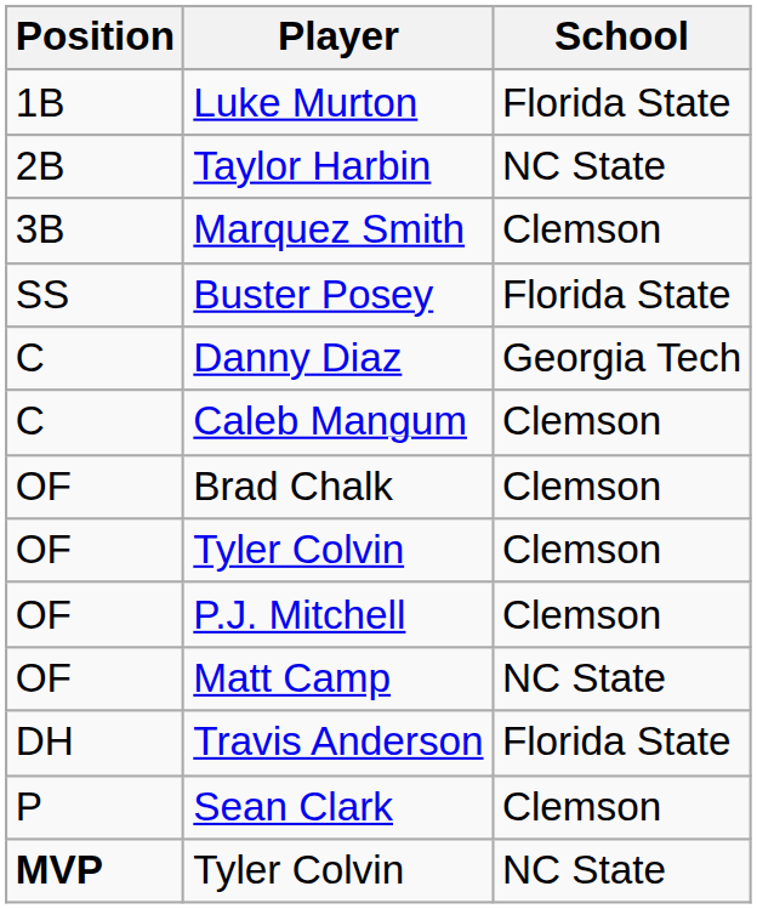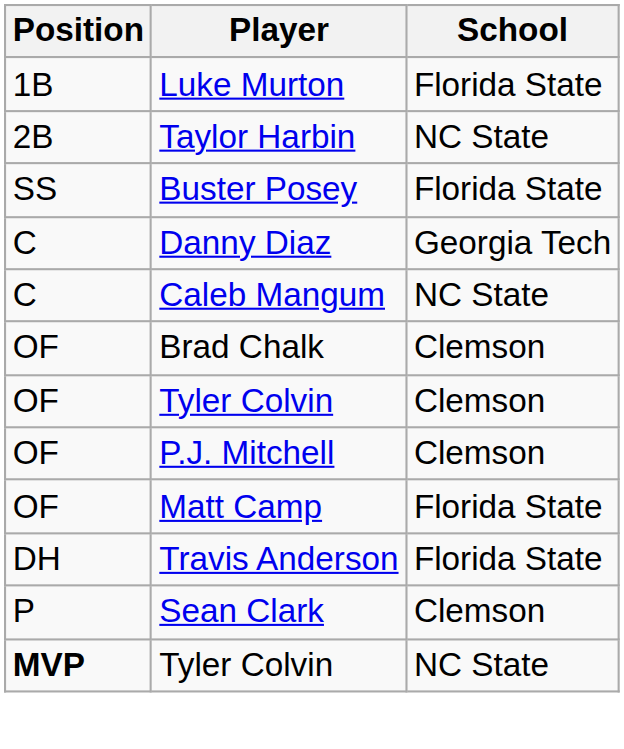- row: 3B | Marquez Smith | Clemson
Caleb Mangum | School: Clemson -> NC State
Matt Camp | School: NC State -> Florida State
